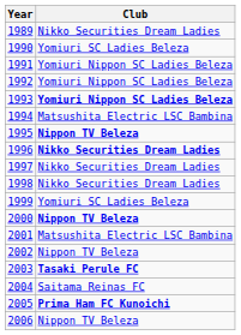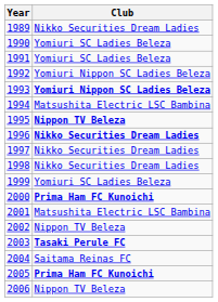1991 | Club: Yomiuri Nippon SC Ladies Beleza -> Yomiuri SC Ladies Beleza
2000 | Club: Nippon TV Beleza -> Prima Ham FC Kunoichi
